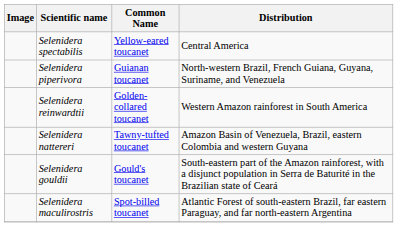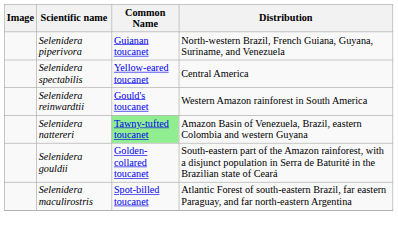rows swapped: Selenidera spectabilis <-> Selenidera piperivora
Selenidera reinwardtii | Common Name: Golden-collared toucanet -> Gould's toucanet
Selenidera nattereri | Common Name: no background -> lightgreen background
Selenidera gouldii | Common Name: Gould's toucanet -> Golden-collared toucanet
